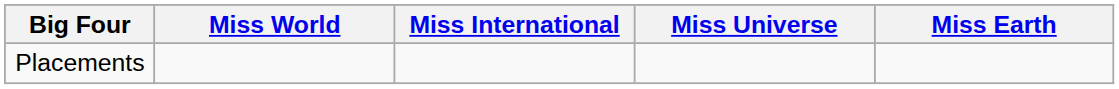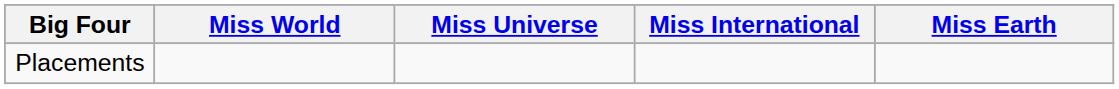columns swapped: Miss Universe <-> Miss International
